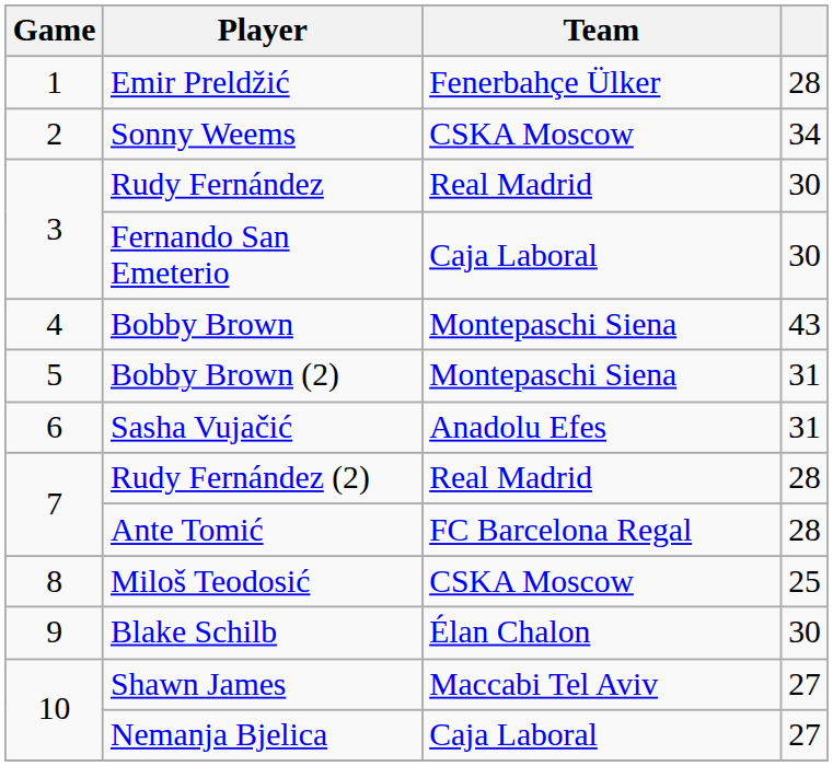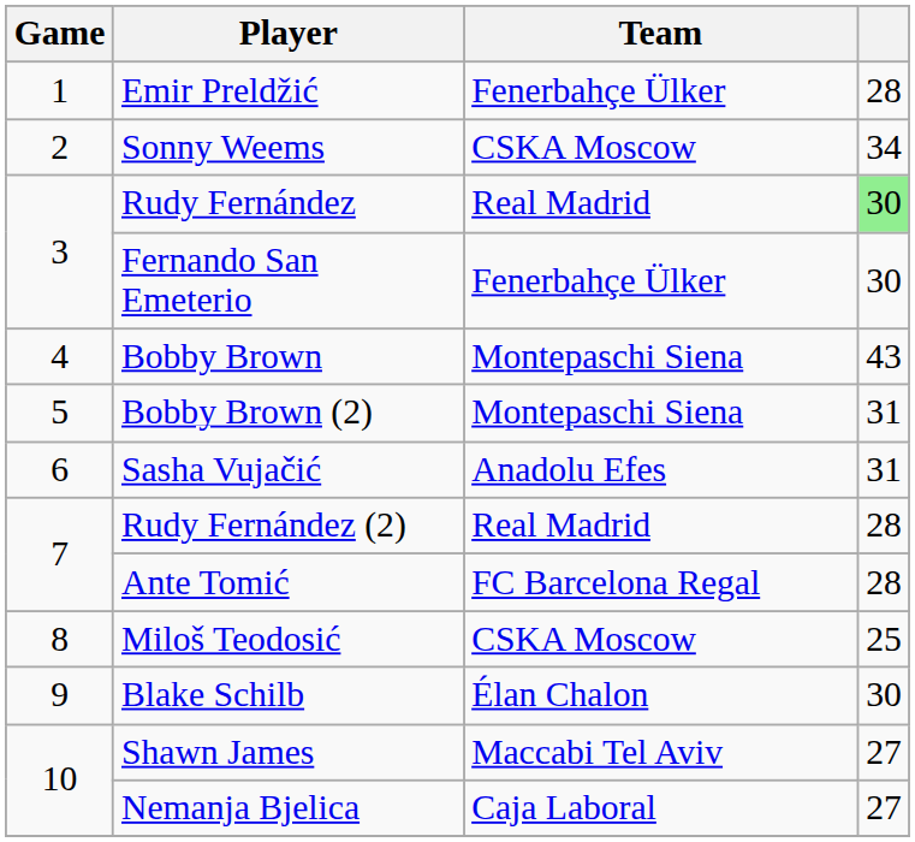Rudy Fernández | column 4: no background -> lightgreen background
Fernando San Emeterio | Team: Caja Laboral -> Fenerbahçe Ülker
